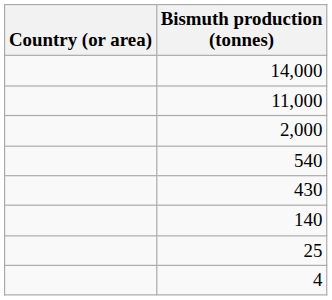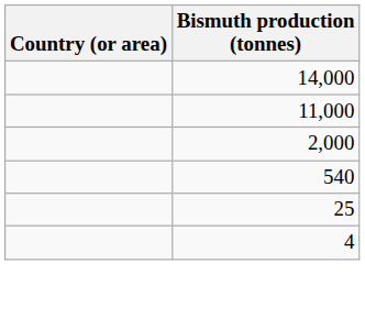- row: 430
- row: 140
